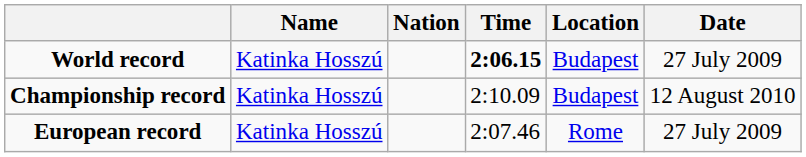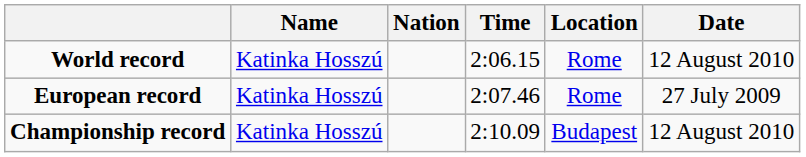World record | Time: bold -> normal
World record | Location: Budapest -> Rome
World record | Date: 27 July 2009 -> 12 August 2010
rows swapped: European record <-> Championship record
